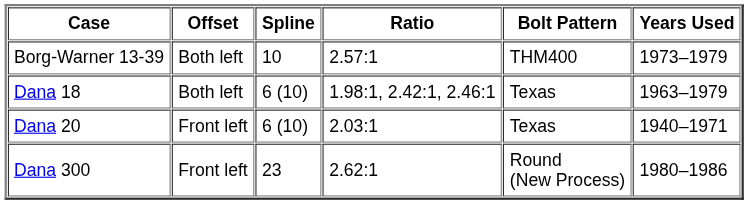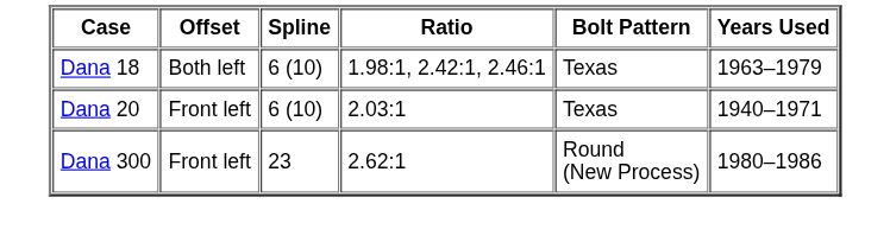- row: Borg-Warner 13-39 | Both left | 10 | 2.57:1 | THM400 | 1973–1979
